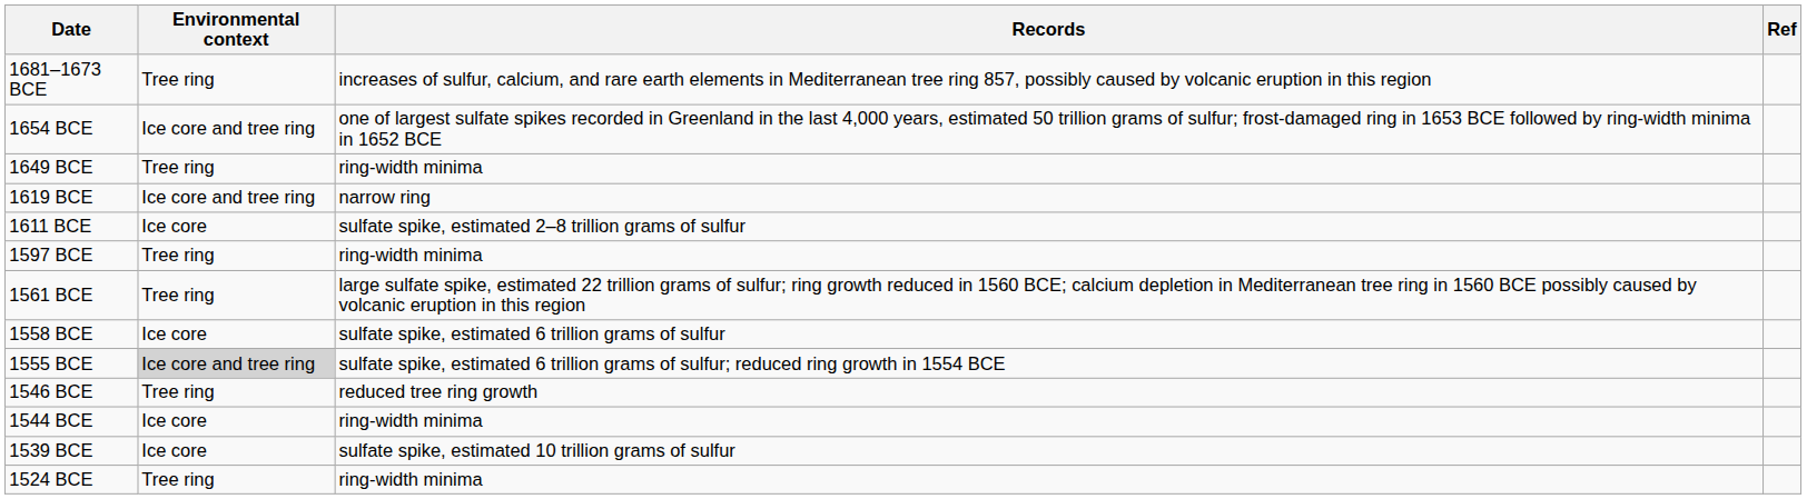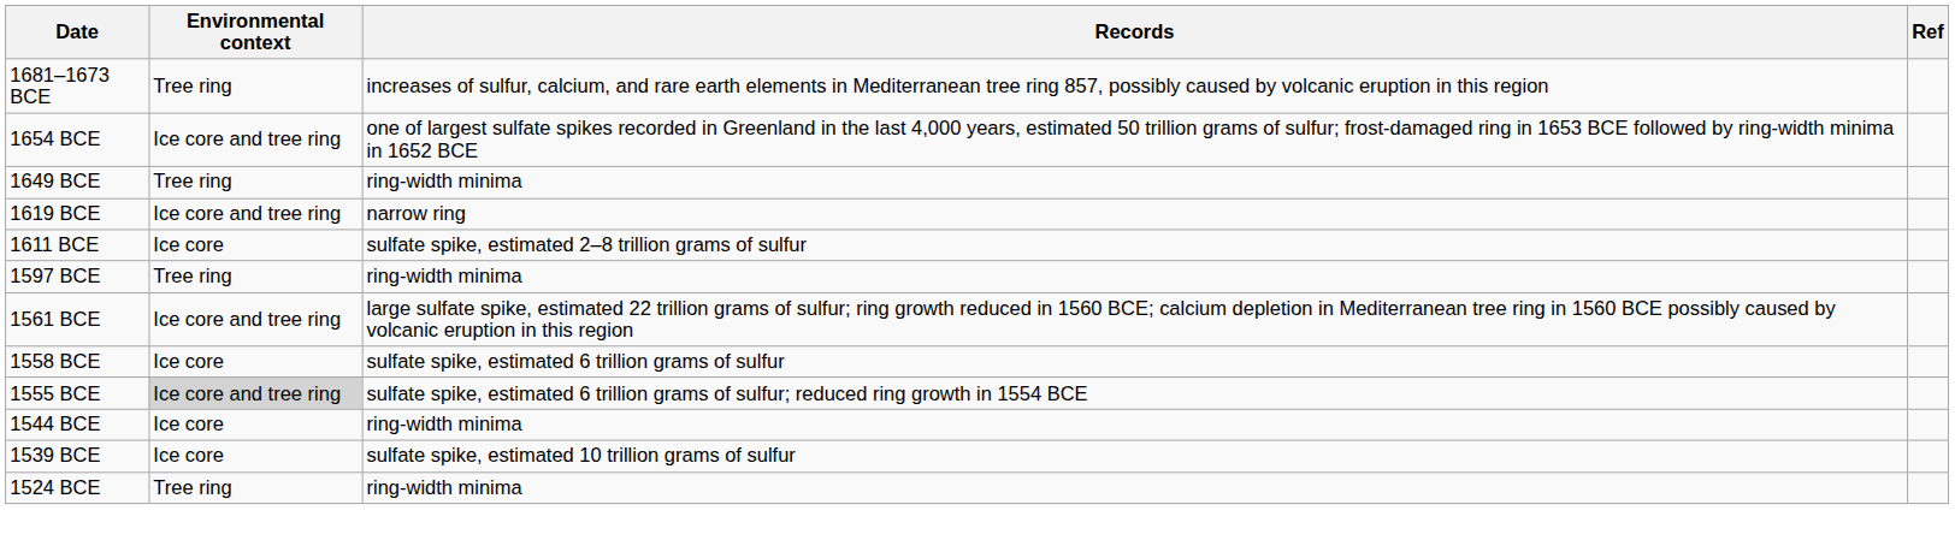1561 BCE | Environmental context: Tree ring -> Ice core and tree ring
- row: 1546 BCE | Tree ring | reduced tree ring growth
